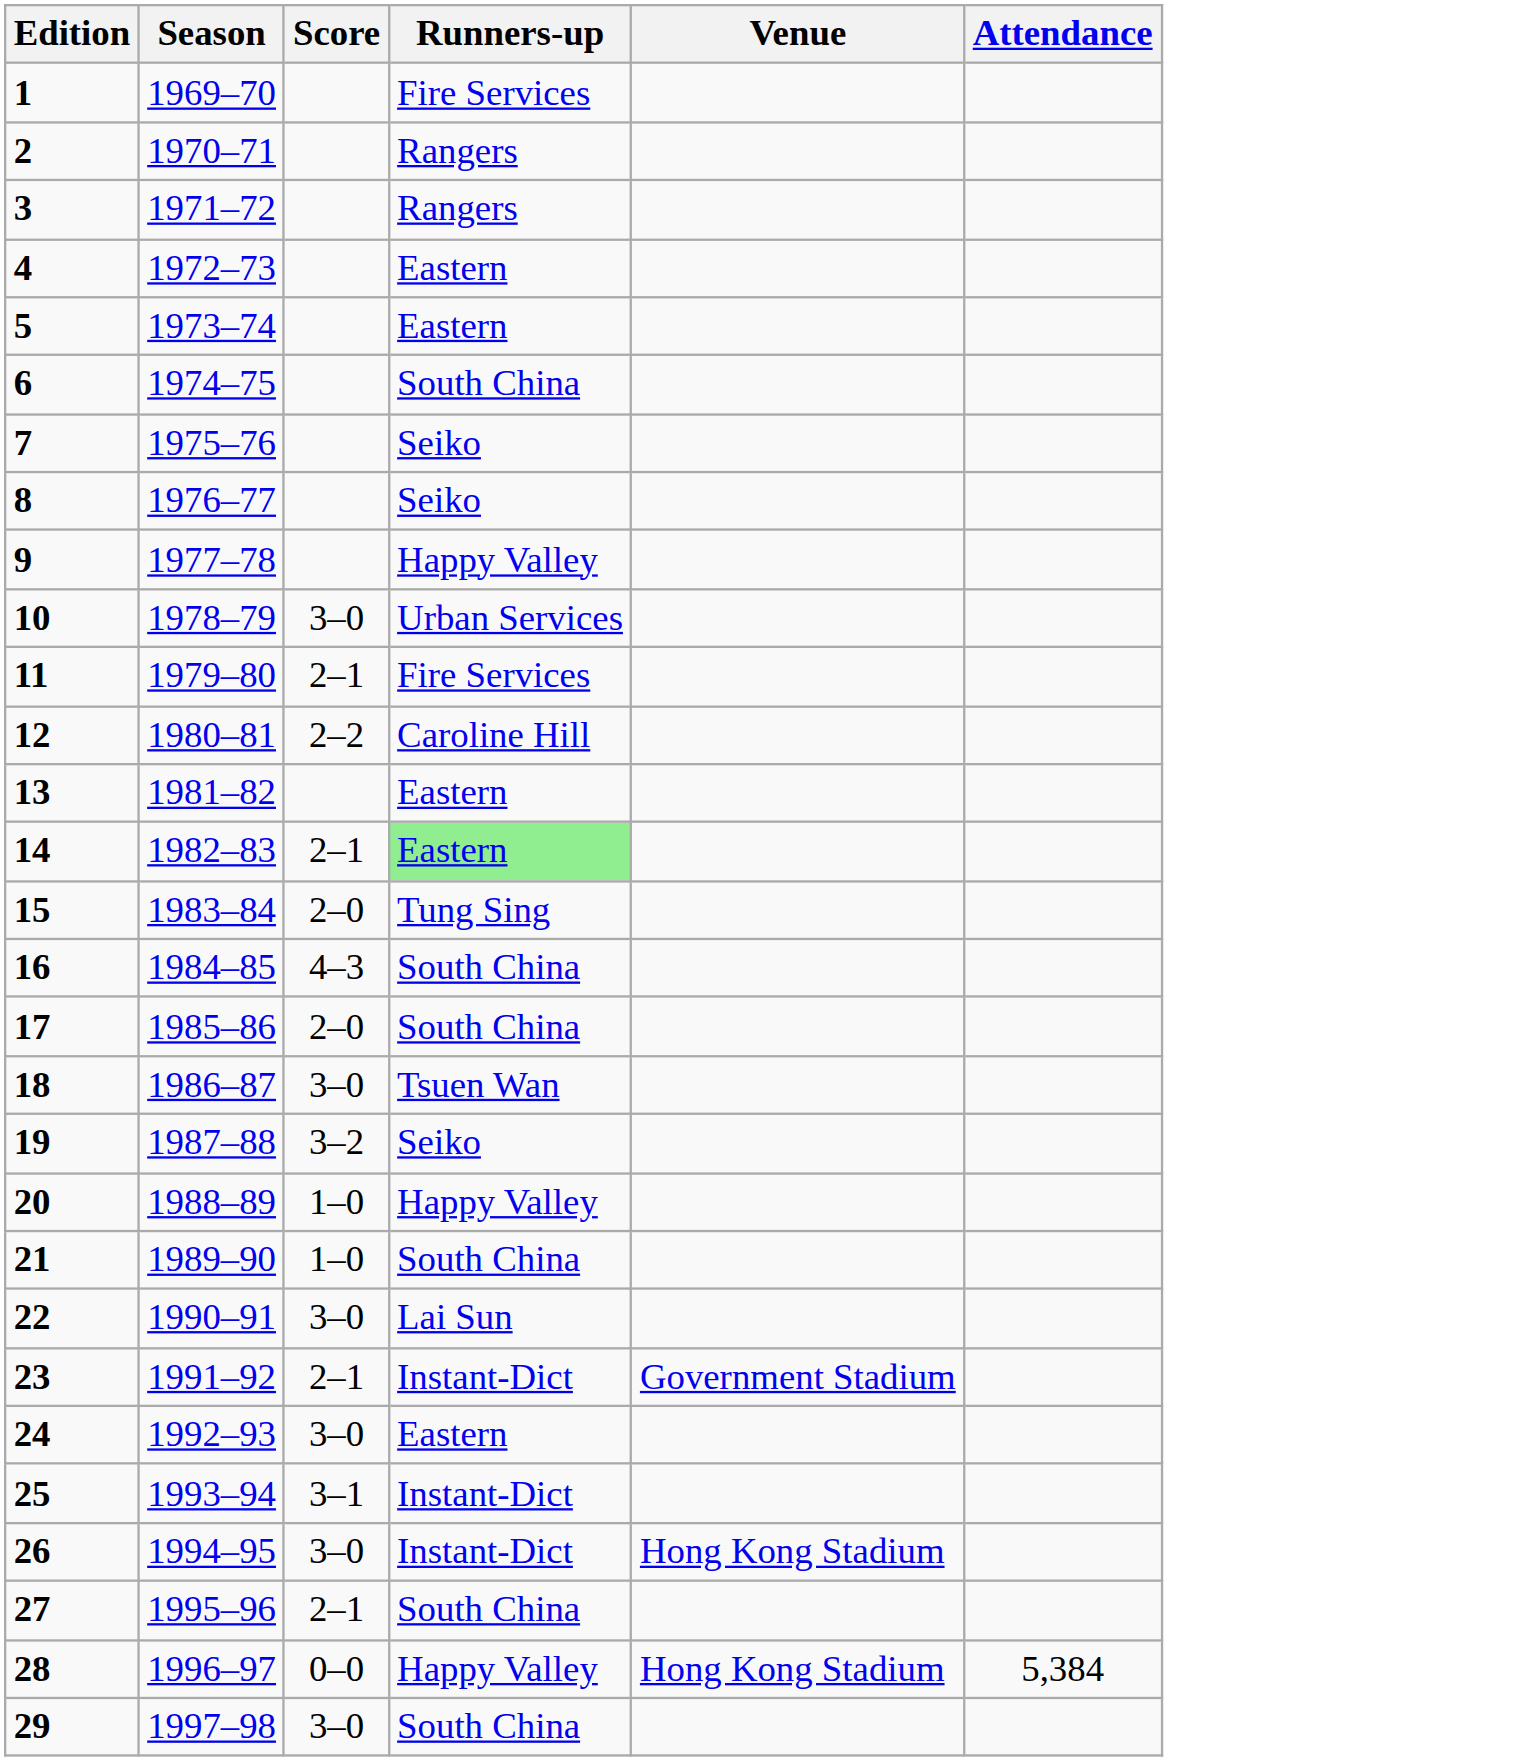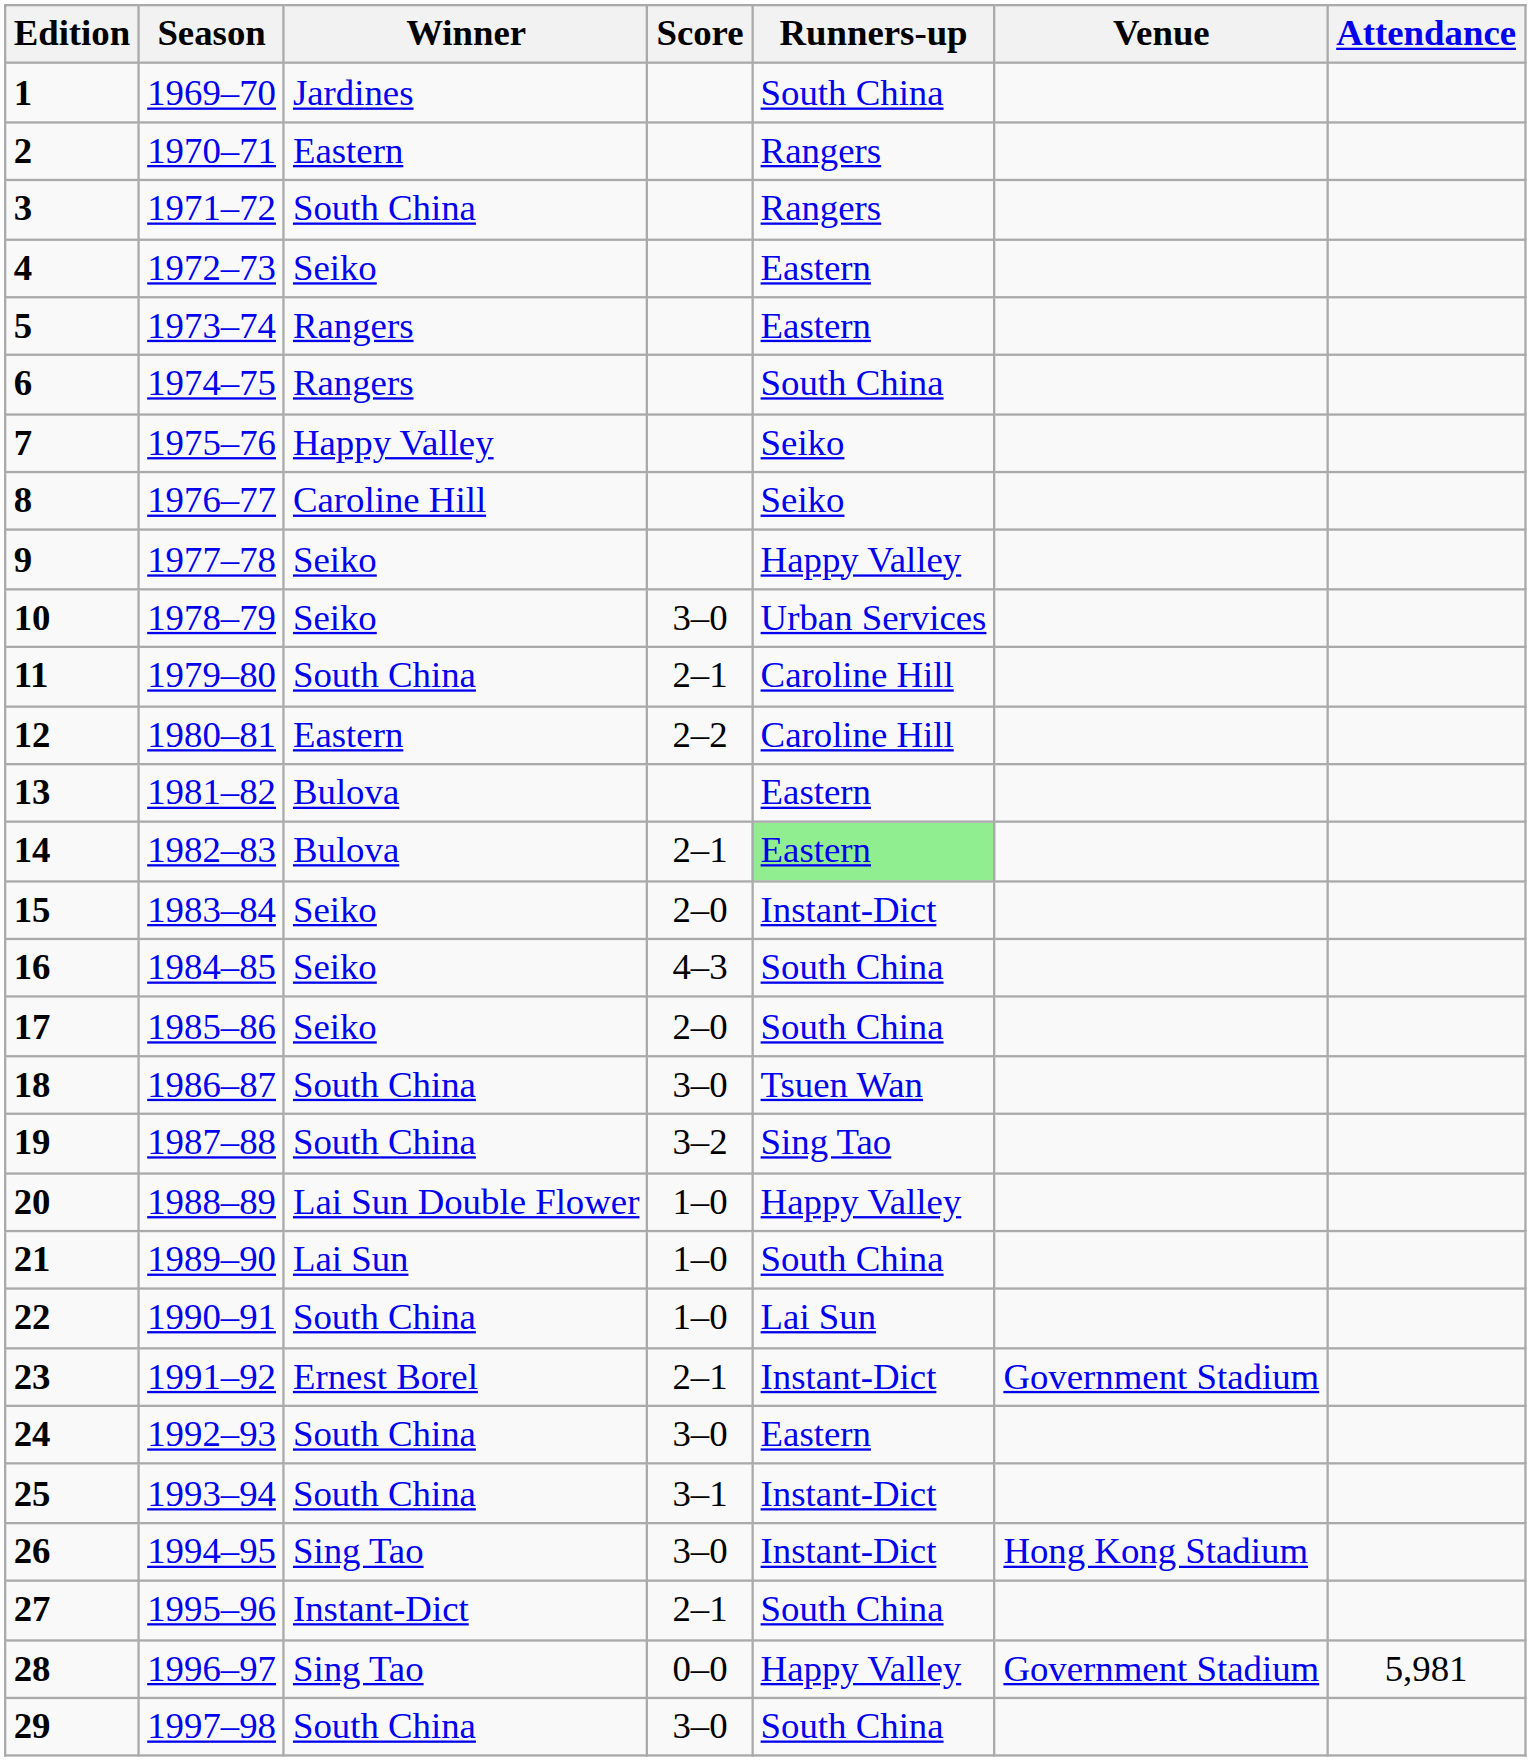+ column: Winner | Jardines | Eastern | South China | Seiko | Rangers | Rangers | Happy Valley | Caroline Hill | Seiko | Seiko | South China | Eastern | Bulova | Bulova | Seiko | Seiko | Seiko | South China | South China | Lai Sun Double Flower | Lai Sun | South China | Ernest Borel | South China | South China | Sing Tao | Instant-Dict | Sing Tao | South China
1 | Runners-up: Fire Services -> South China
11 | Runners-up: Fire Services -> Caroline Hill
15 | Runners-up: Tung Sing -> Instant-Dict
19 | Runners-up: Seiko -> Sing Tao
22 | Score: 3–0 -> 1–0
28 | Venue: Hong Kong Stadium -> Government Stadium
28 | Attendance: 5,384 -> 5,981
